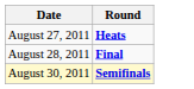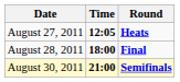+ column: Time | 12:05 | 18:00 | 21:00
